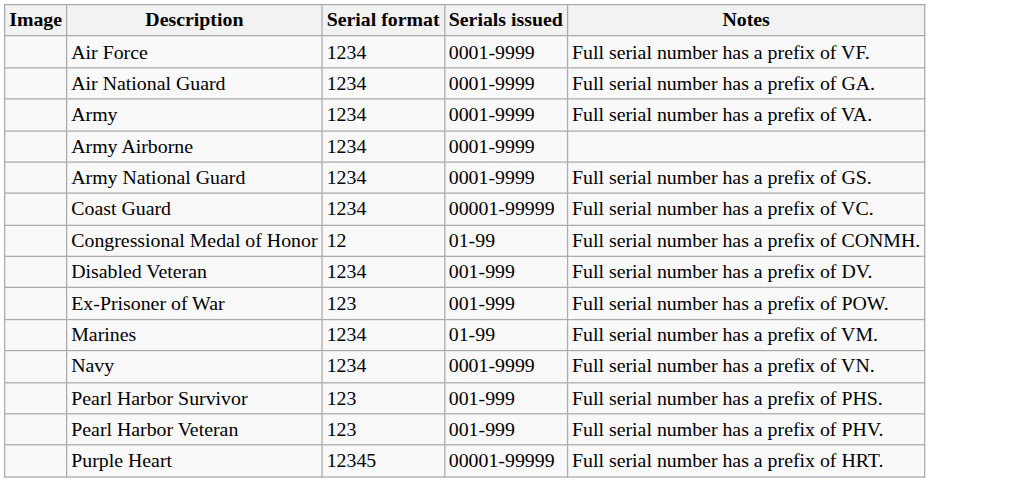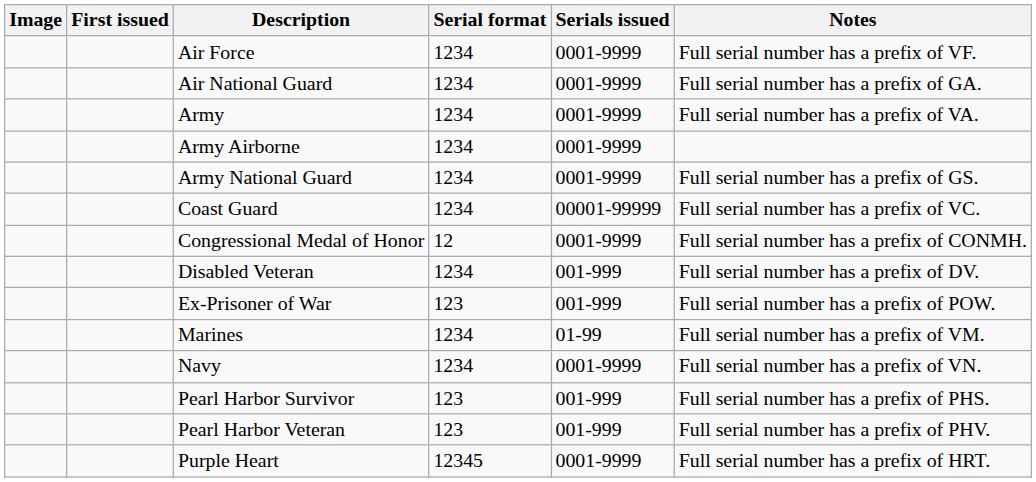+ column: First issued
Congressional Medal of Honor | Serials issued: 01-99 -> 0001-9999
Purple Heart | Serials issued: 00001-99999 -> 0001-9999
